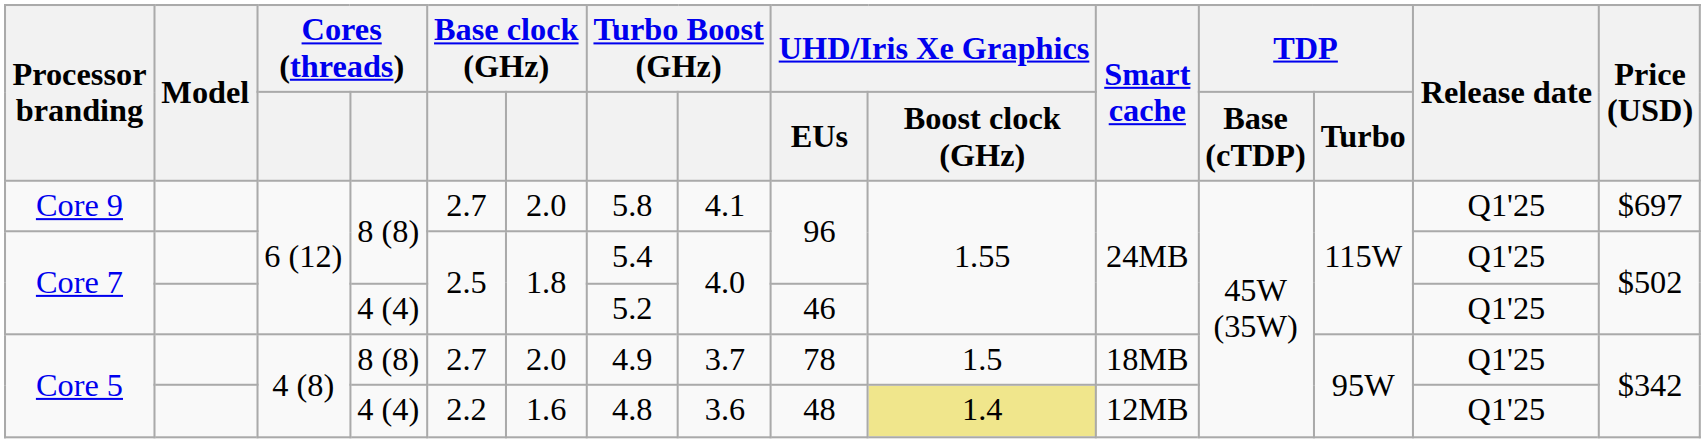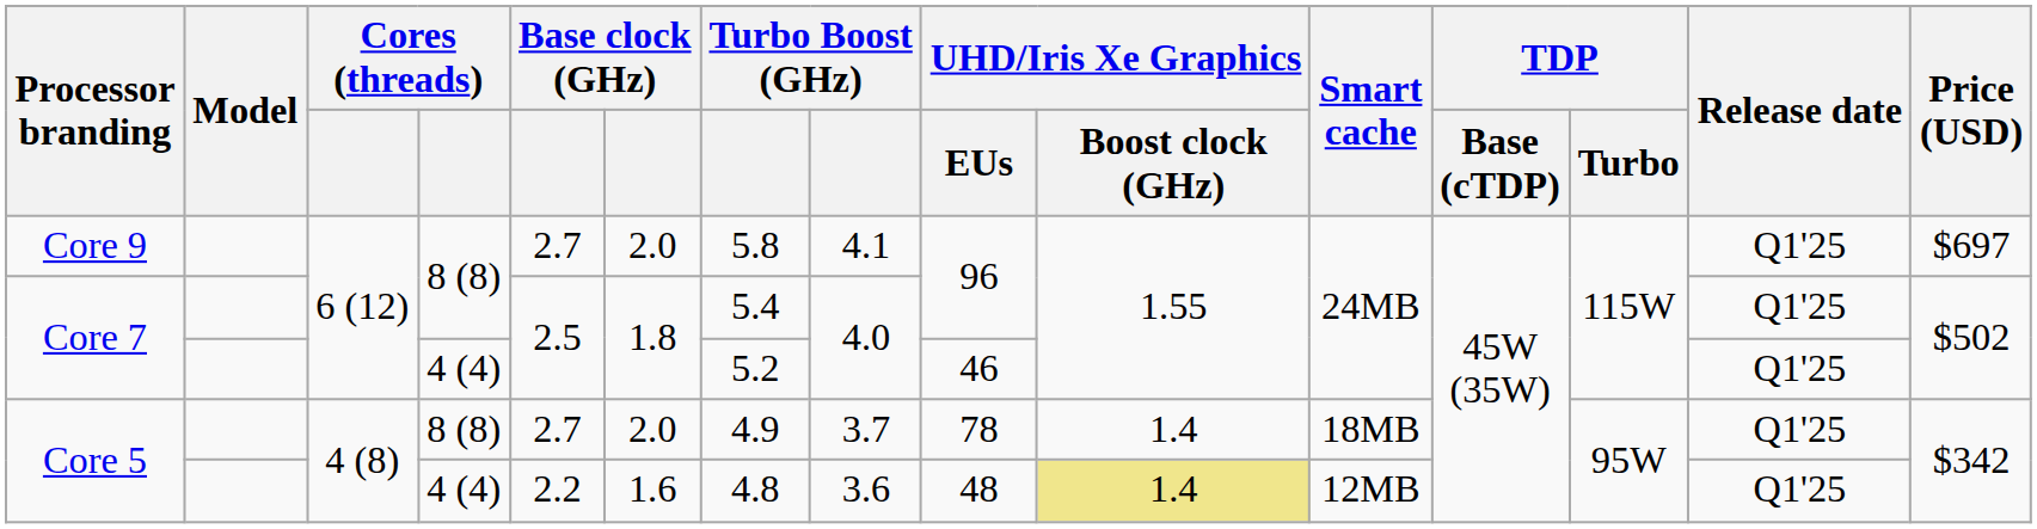Core 5 / 8 (8) | UHD/Iris Xe Graphics / Boost clock (GHz): 1.5 -> 1.4
